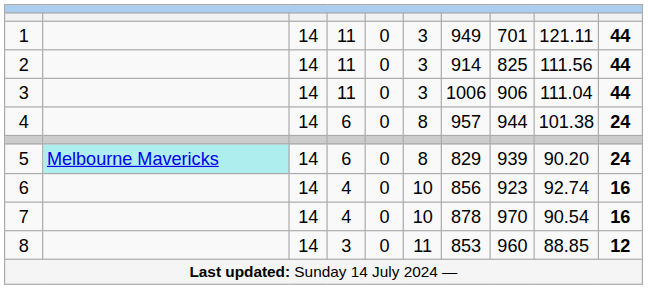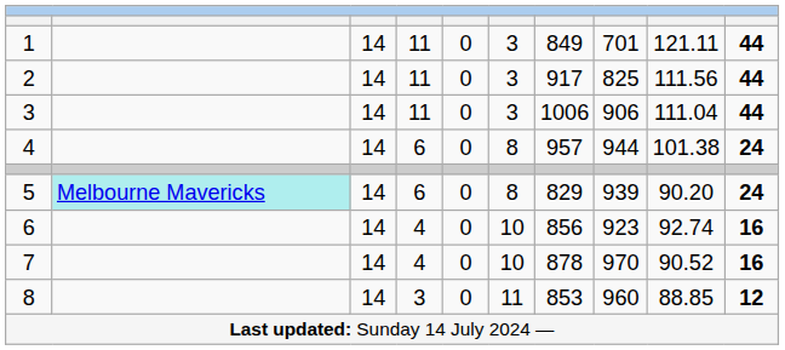1 | column 7: 949 -> 849
2 | column 7: 914 -> 917
7 | column 9: 90.54 -> 90.52
